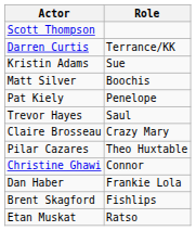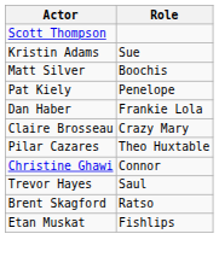- row: Darren Curtis | Terrance/KK
rows swapped: Dan Haber <-> Trevor Hayes
Brent Skagford | Role: Fishlips -> Ratso
Etan Muskat | Role: Ratso -> Fishlips
